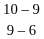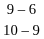rows swapped: 9 – 6 <-> 10 – 9
